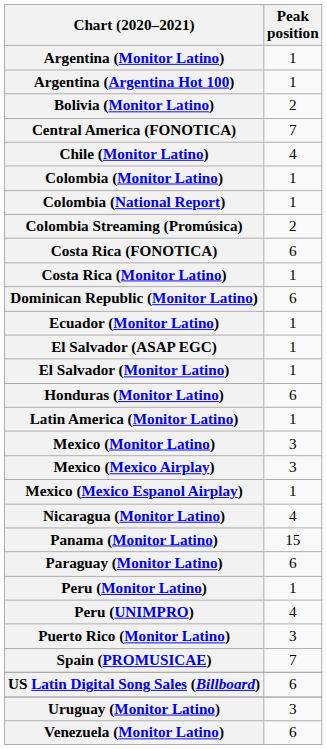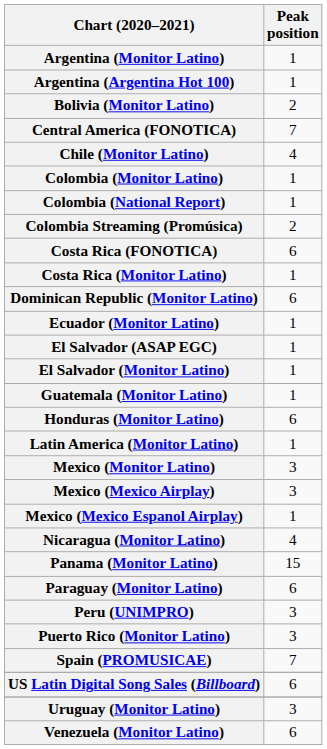+ row: Guatemala (Monitor Latino) | 1
- row: Peru (Monitor Latino) | 1
Peru (UNIMPRO) | Peak position: 4 -> 3
